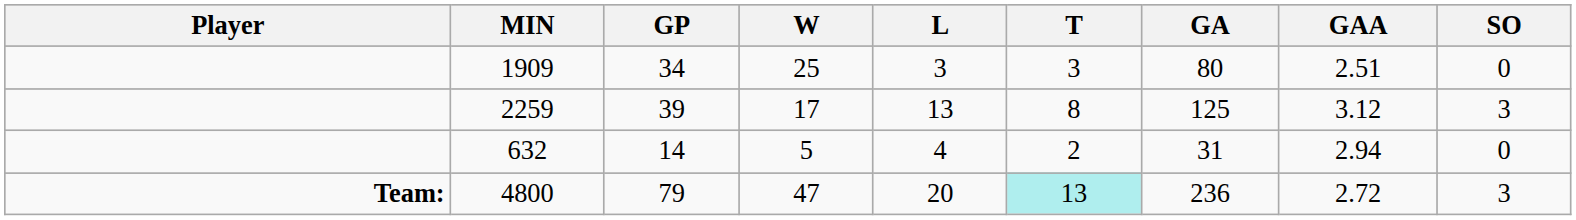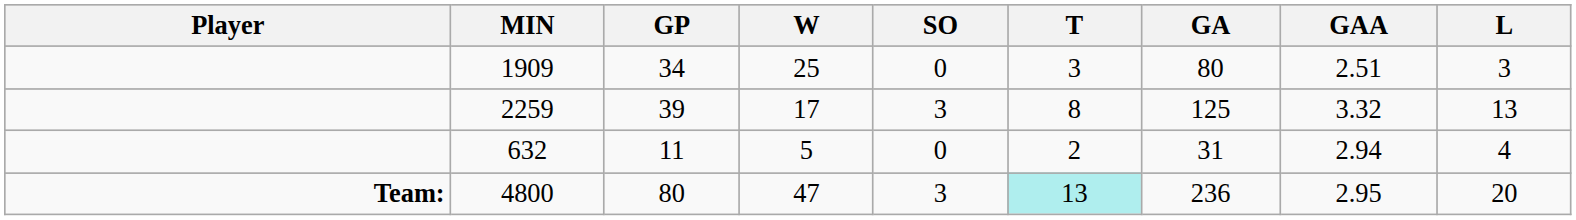columns swapped: L <-> SO
2259 | GAA: 3.12 -> 3.32
632 | GP: 14 -> 11
4800 | GP: 79 -> 80
4800 | GAA: 2.72 -> 2.95
